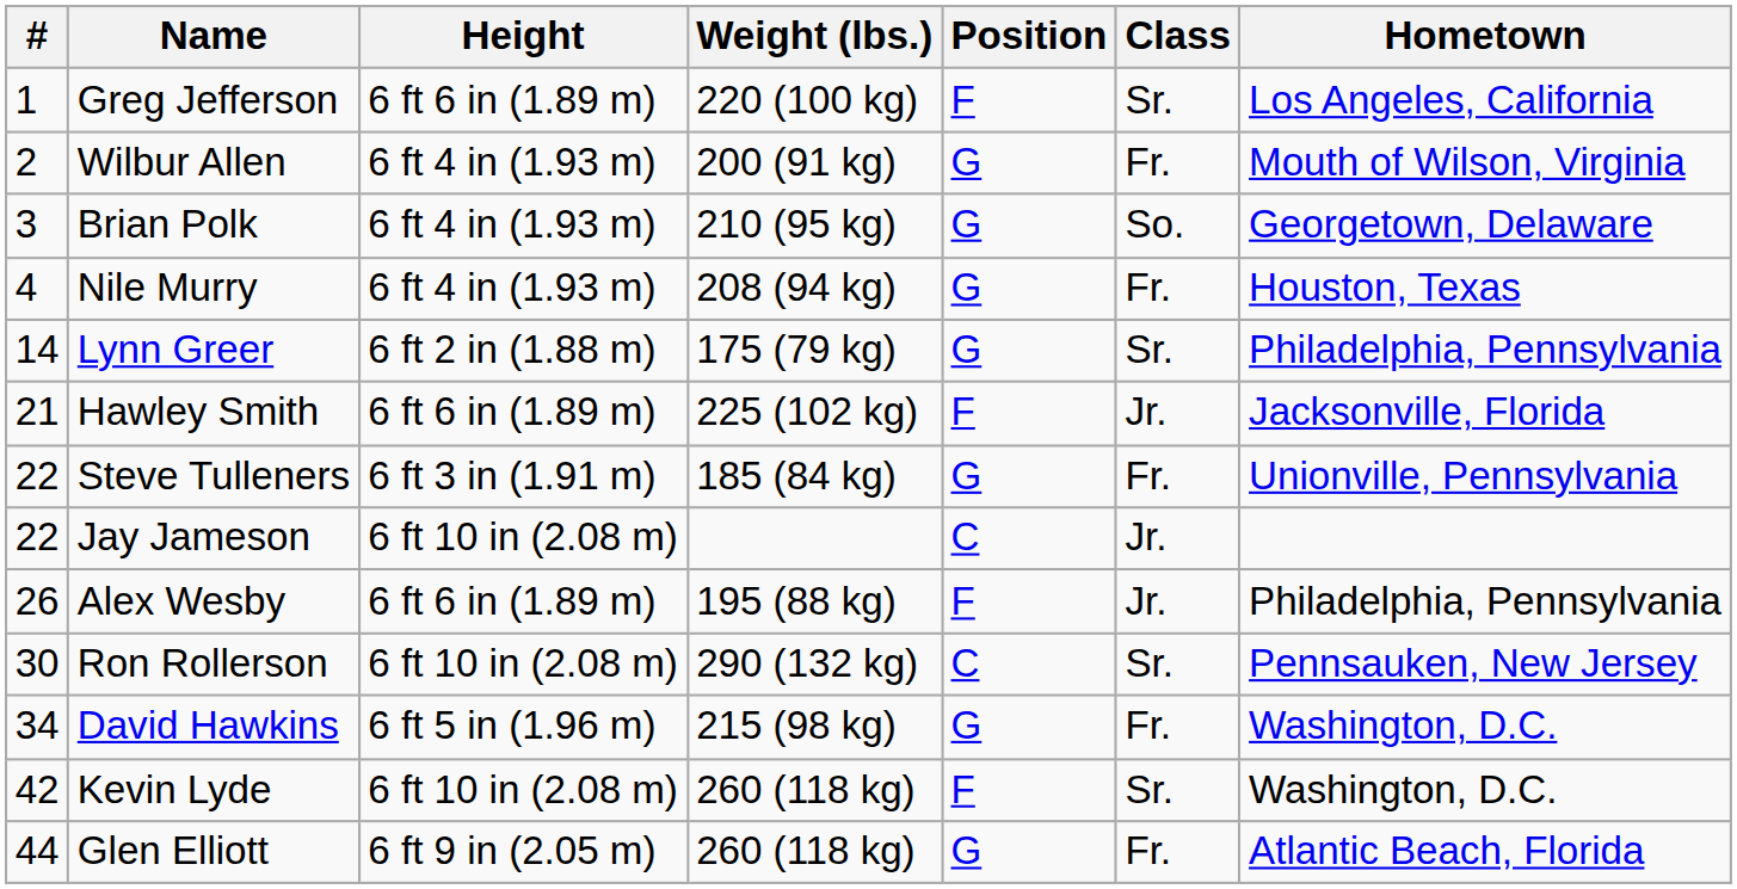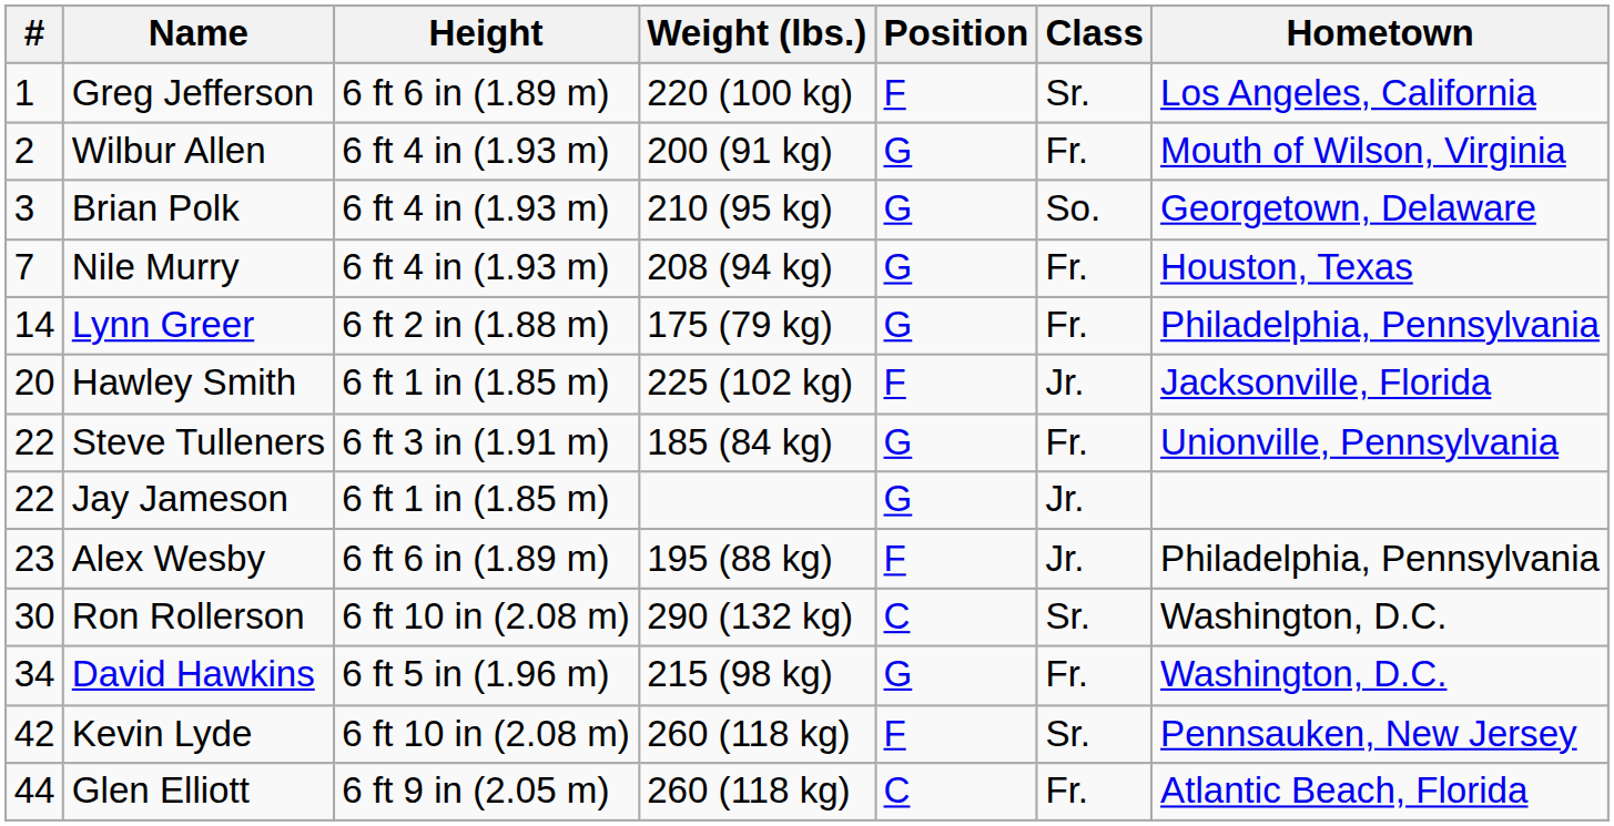Nile Murry | #: 4 -> 7
Lynn Greer | Class: Sr. -> Fr.
Hawley Smith | #: 21 -> 20
Hawley Smith | Height: 6 ft 6 in (1.89 m) -> 6 ft 1 in (1.85 m)
Jay Jameson | Height: 6 ft 10 in (2.08 m) -> 6 ft 1 in (1.85 m)
Jay Jameson | Position: C -> G
Alex Wesby | #: 26 -> 23
Ron Rollerson | Hometown: Pennsauken, New Jersey -> Washington, D.C.
Kevin Lyde | Hometown: Washington, D.C. -> Pennsauken, New Jersey
Glen Elliott | Position: G -> C
